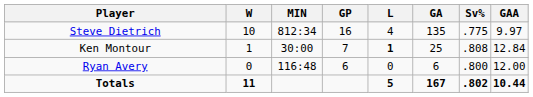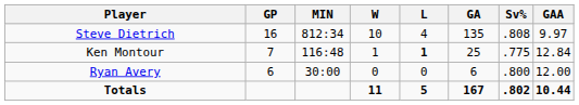columns swapped: GP <-> W
Steve Dietrich | Sv%: .775 -> .808
Ken Montour | MIN: 30:00 -> 116:48
Ken Montour | Sv%: .808 -> .775
Ryan Avery | MIN: 116:48 -> 30:00
